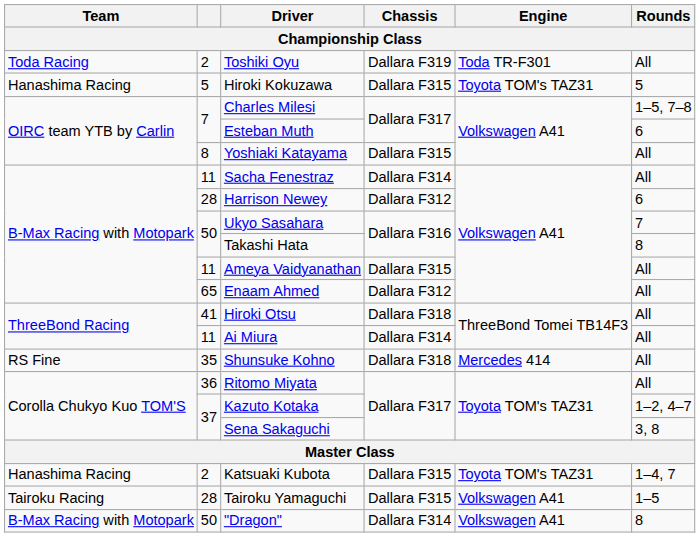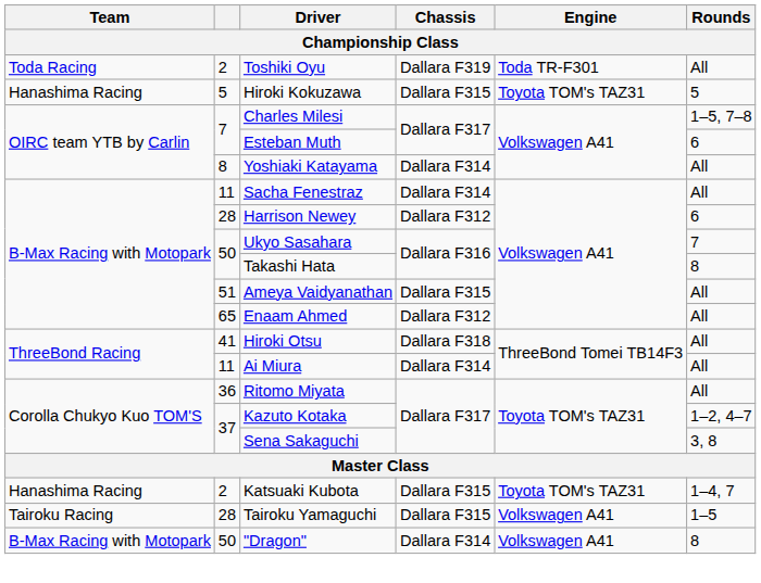Yoshiaki Katayama | Chassis: Dallara F315 -> Dallara F314
Ameya Vaidyanathan | column 2: 11 -> 51
- row: RS Fine | 35 | Shunsuke Kohno | Dallara F318 | Mercedes 414 | All
